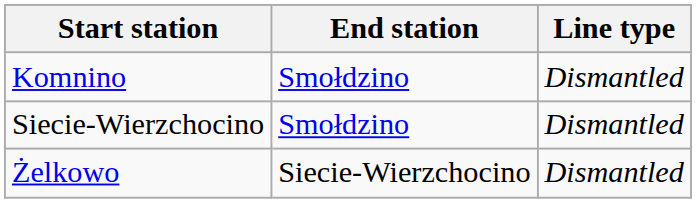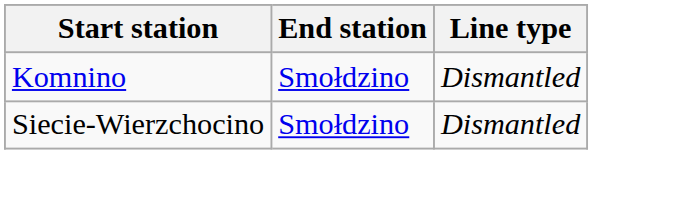- row: Żelkowo | Siecie-Wierzchocino | Dismantled
